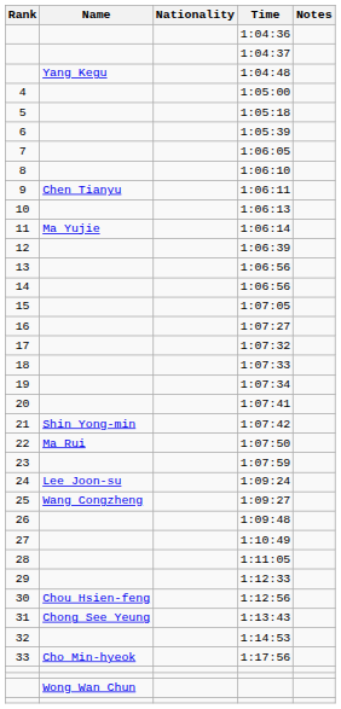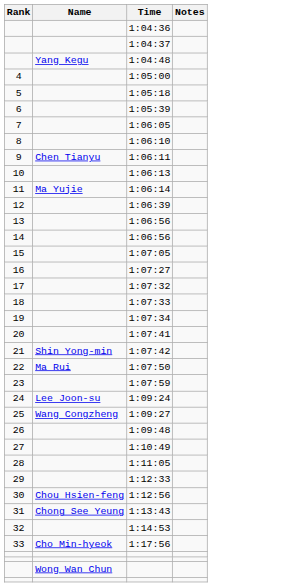- column: Nationality
